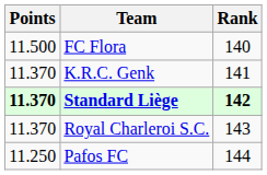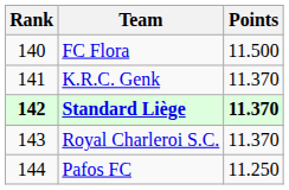columns swapped: Rank <-> Points
